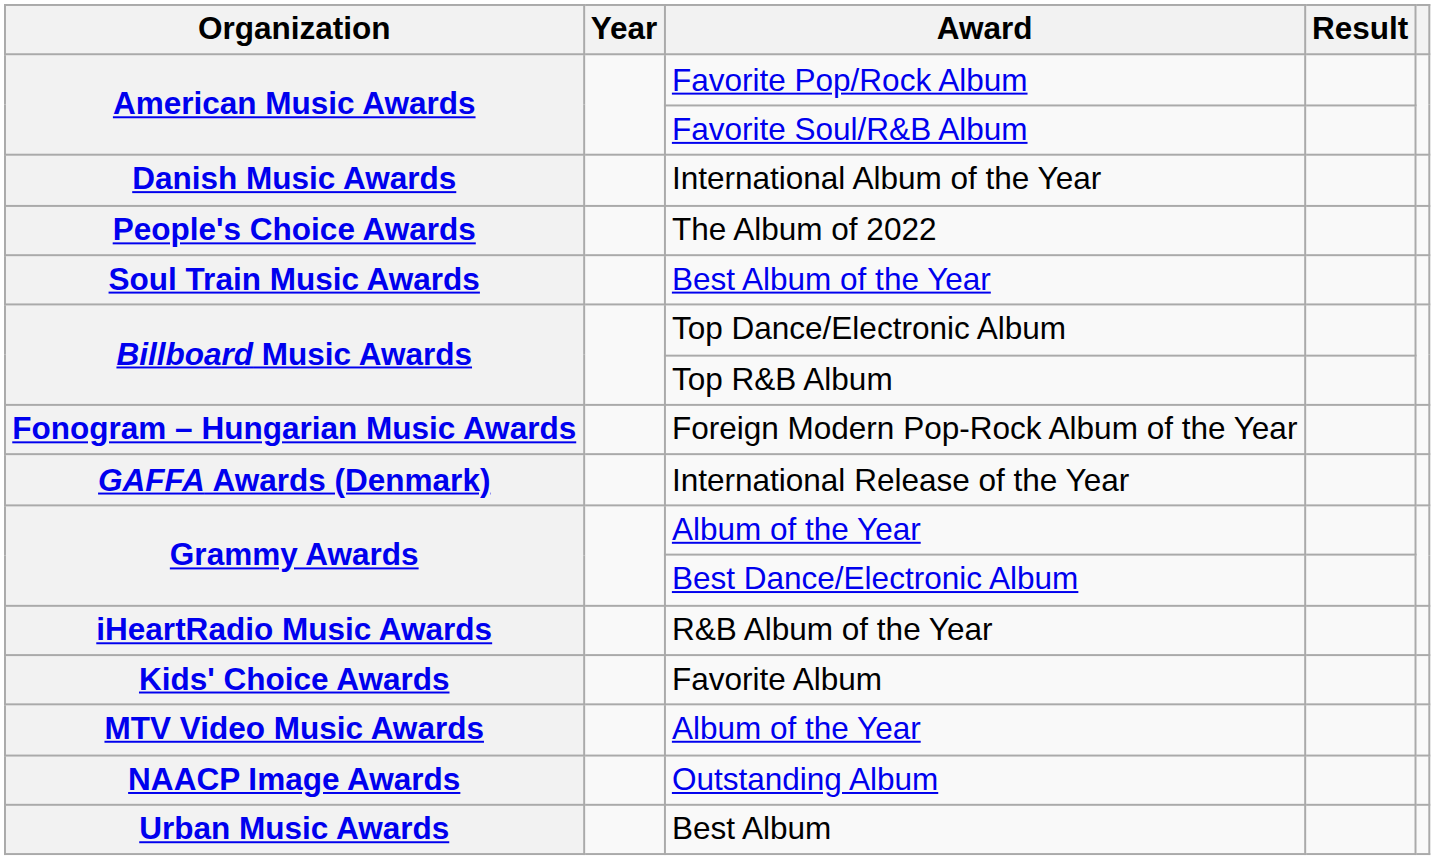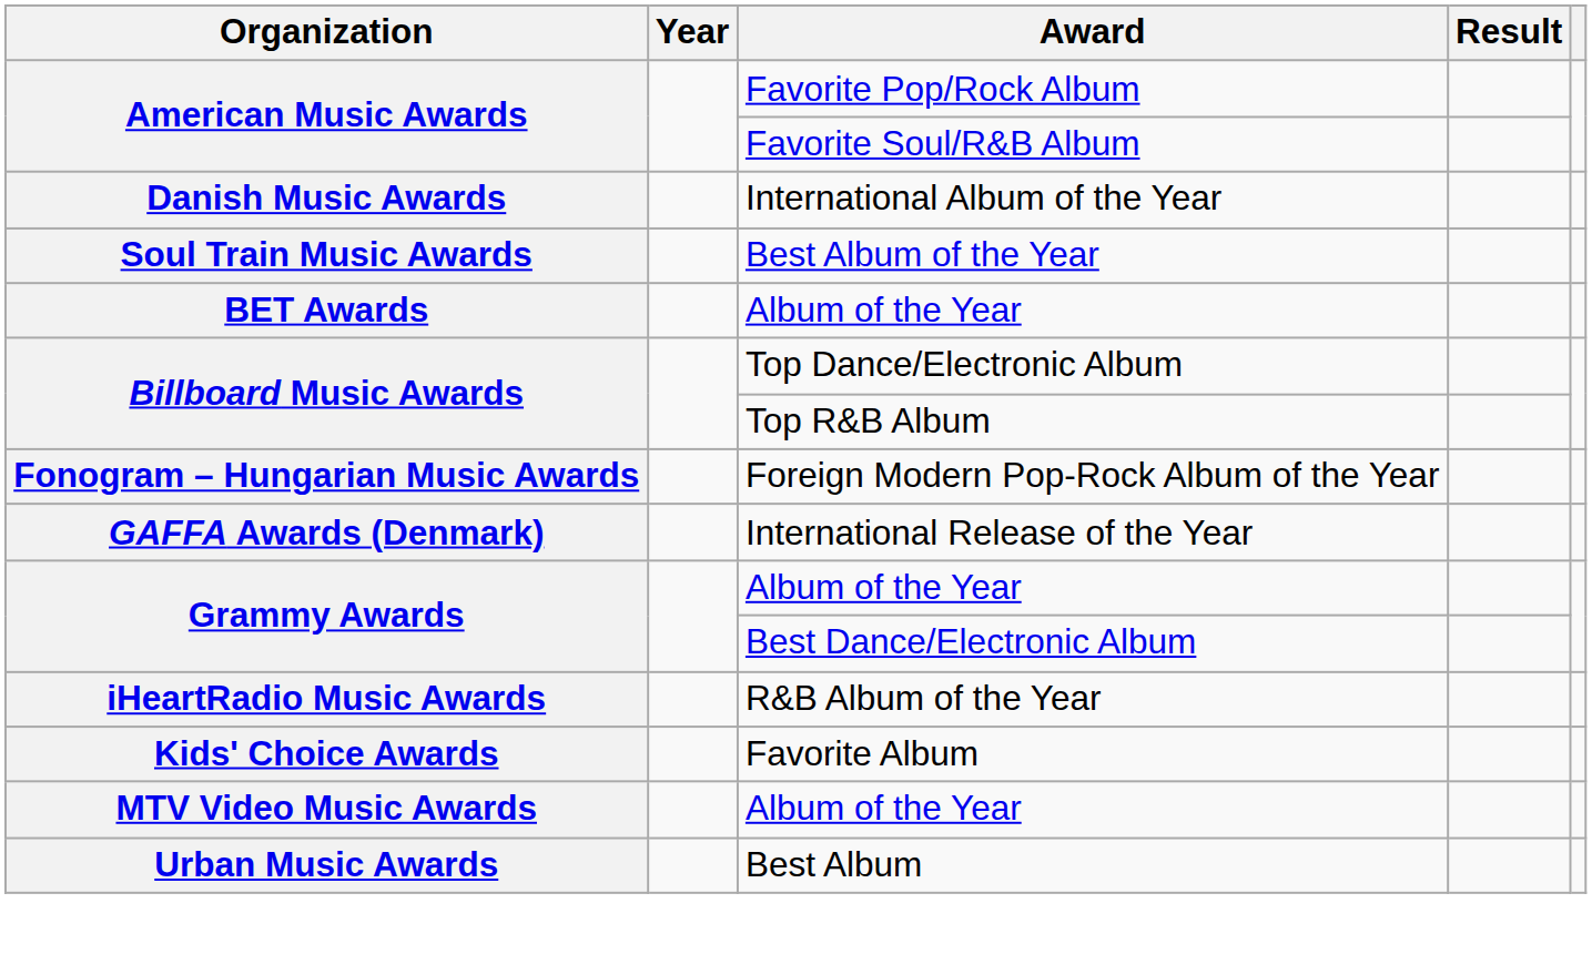- row: People's Choice Awards | The Album of 2022
+ row: BET Awards | Album of the Year
- row: NAACP Image Awards | Outstanding Album
